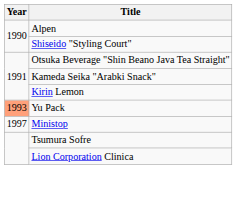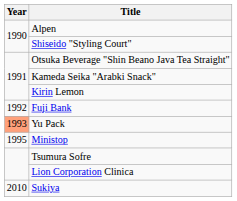+ row: 1992 | Fuji Bank
Ministop | Year: 1997 -> 1995
+ row: 2010 | Sukiya
